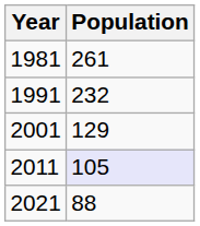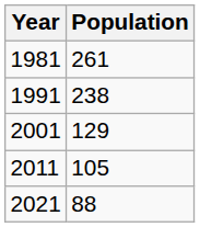1991 | Population: 232 -> 238
2011 | Population: lavender background -> no background
